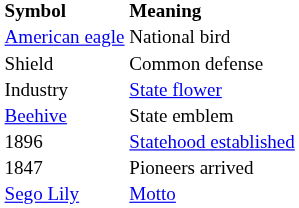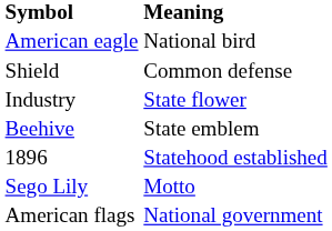- row: 1847 | Pioneers arrived
+ row: American flags | National government
